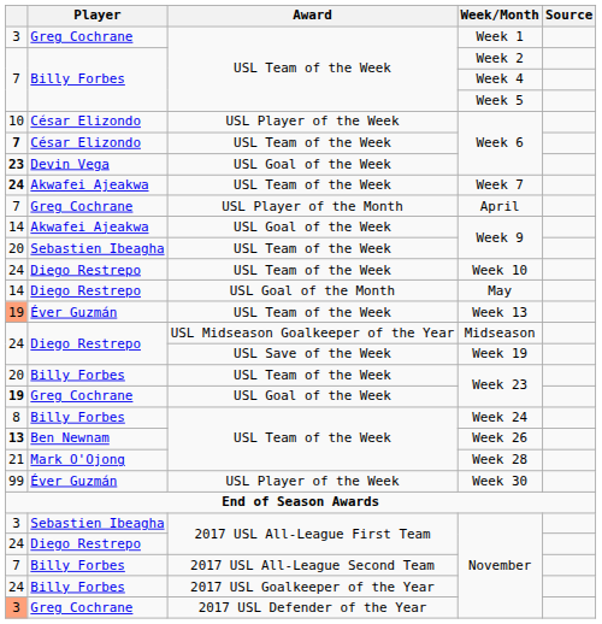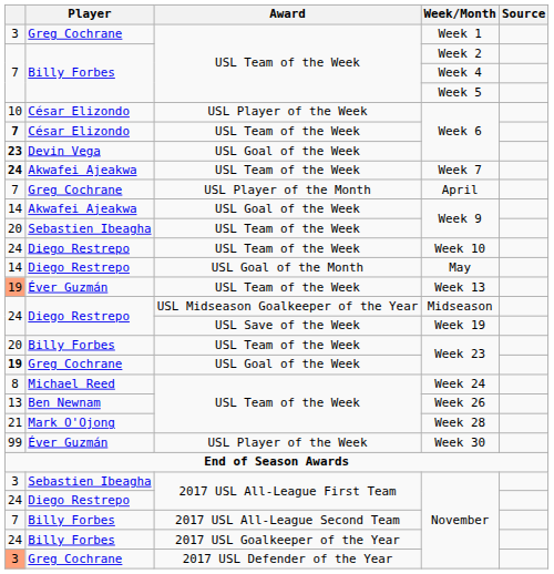Week 24 | Player: Billy Forbes -> Michael Reed
Week 26 | column 1: bold -> normal
